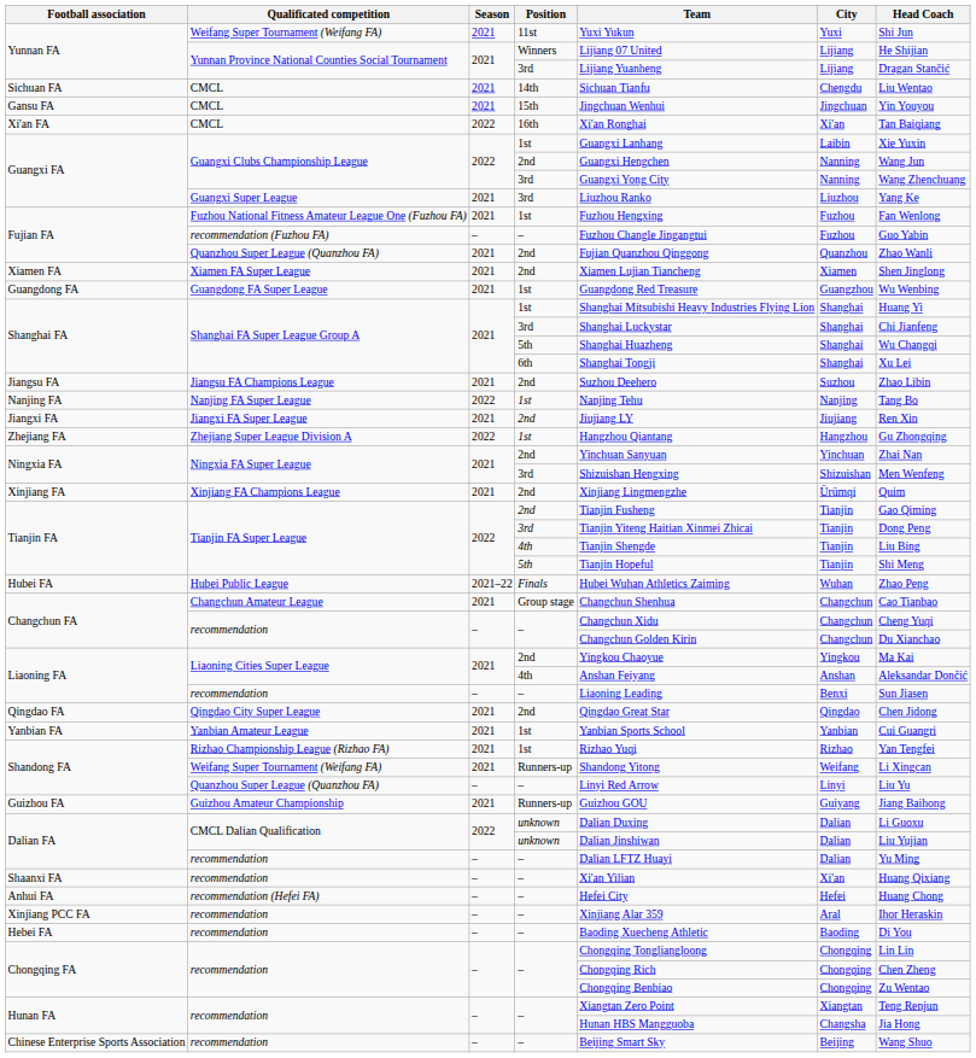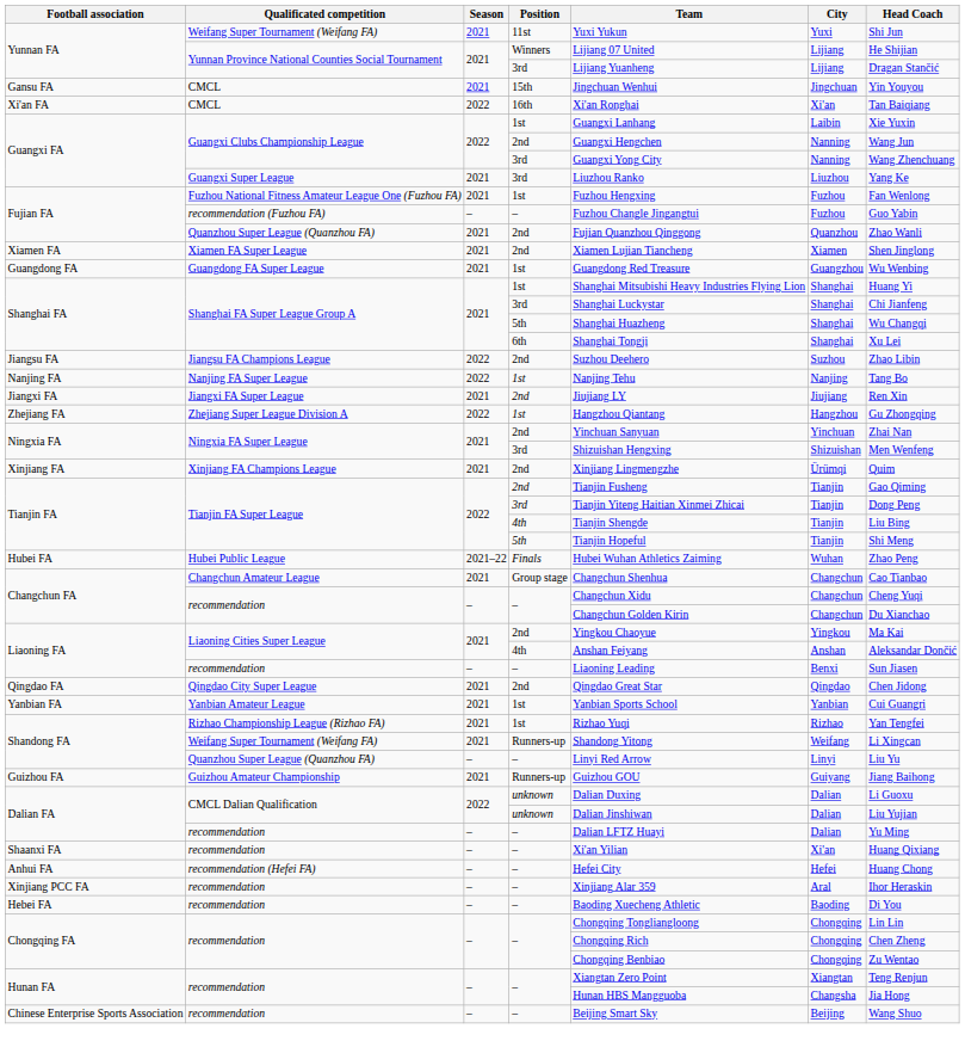- row: Sichuan FA | CMCL | 2021 | 14th | Sichuan Tianfu | Chengdu | Liu Wentao
Jiangsu FA | Season: 2021 -> 2022
